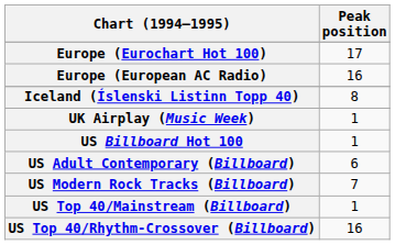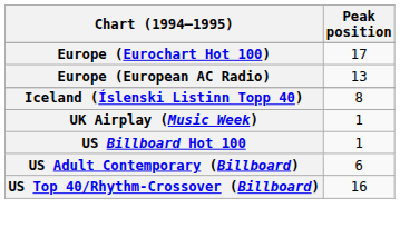Europe (European AC Radio) | Peak position: 16 -> 13
- row: US Modern Rock Tracks (Billboard) | 7
- row: US Top 40/Mainstream (Billboard) | 1
